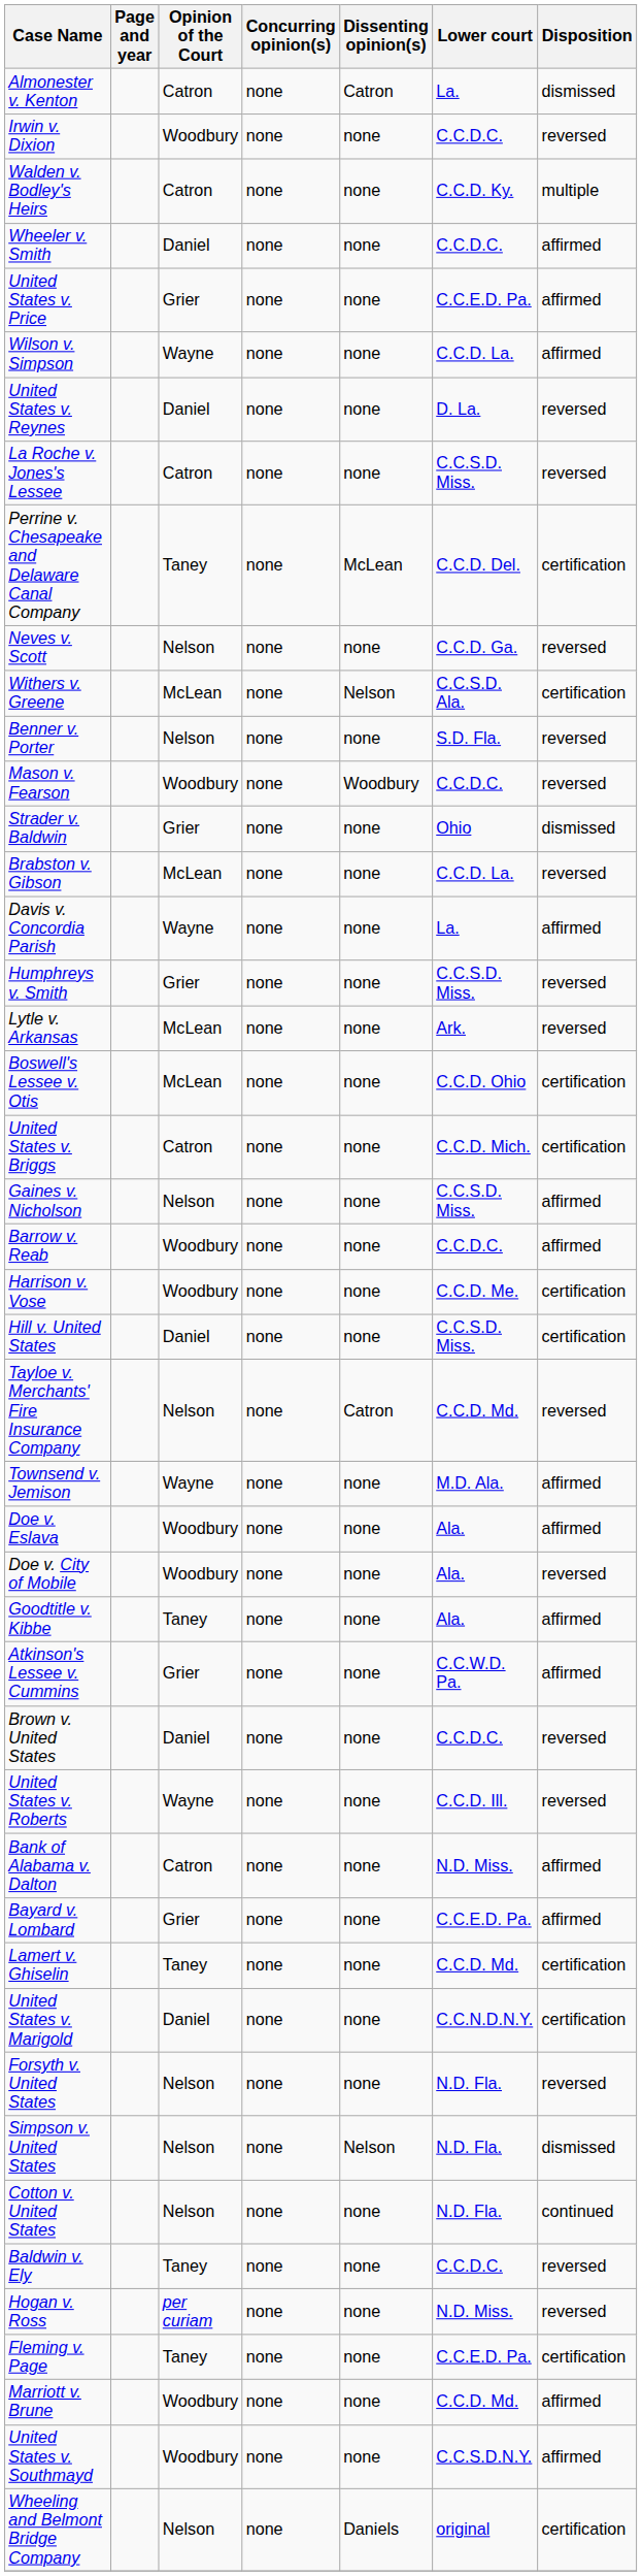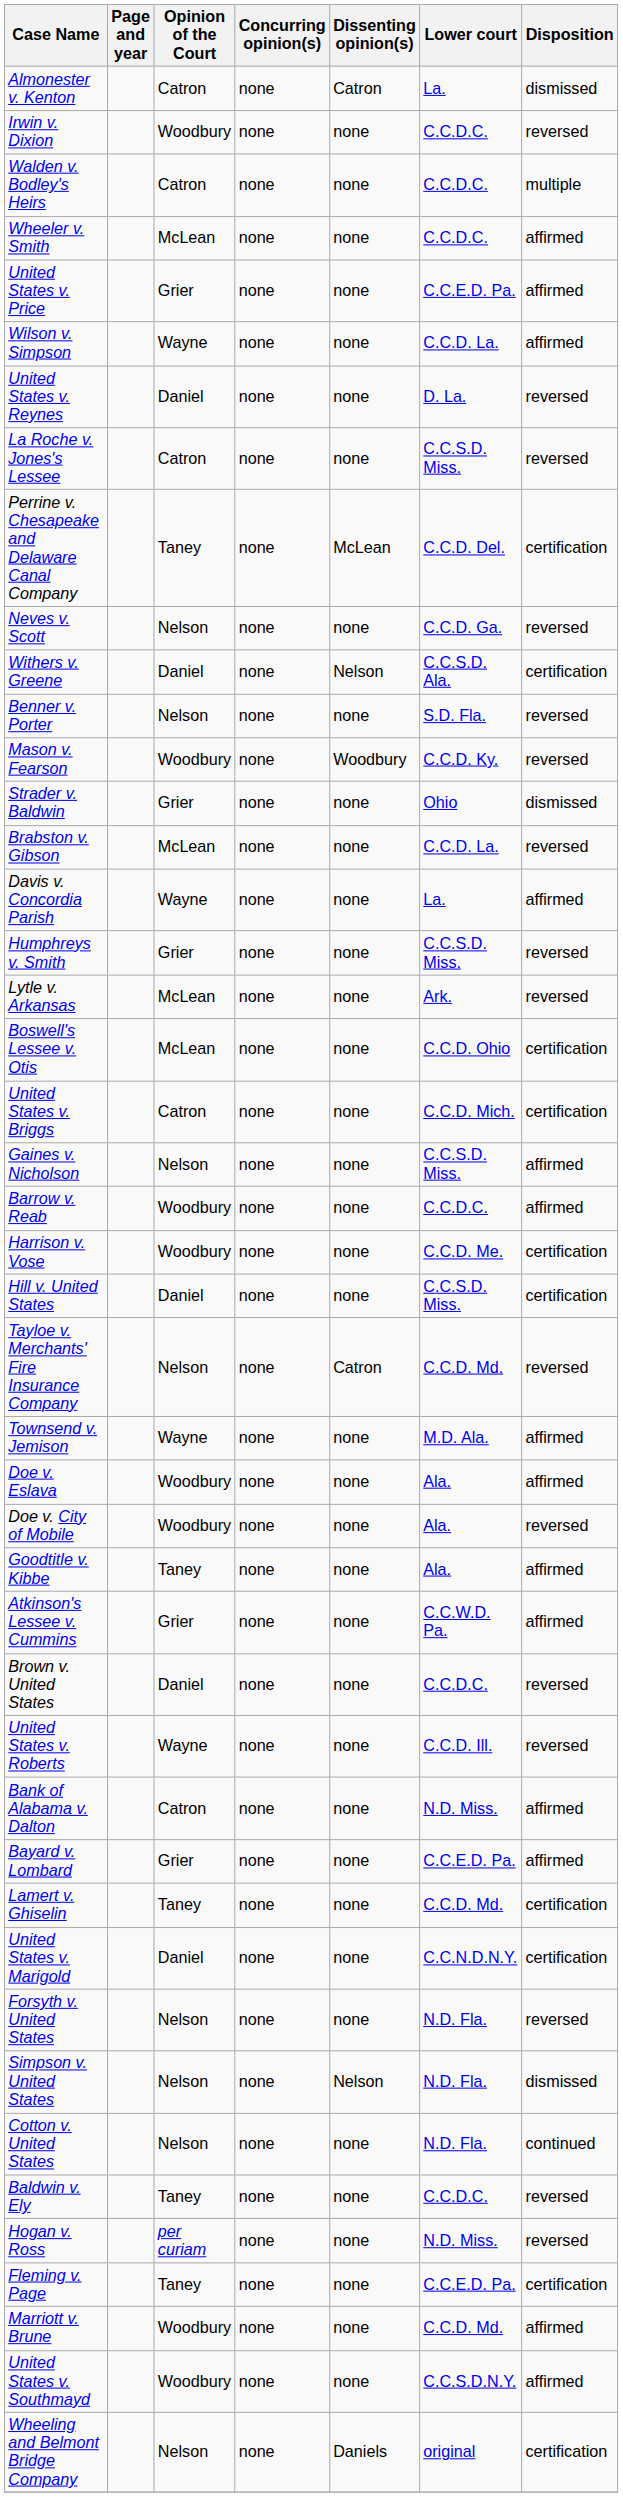Walden v. Bodley's Heirs | Lower court: C.C.D. Ky. -> C.C.D.C.
Wheeler v. Smith | Opinion of the Court: Daniel -> McLean
Withers v. Greene | Opinion of the Court: McLean -> Daniel
Mason v. Fearson | Lower court: C.C.D.C. -> C.C.D. Ky.
